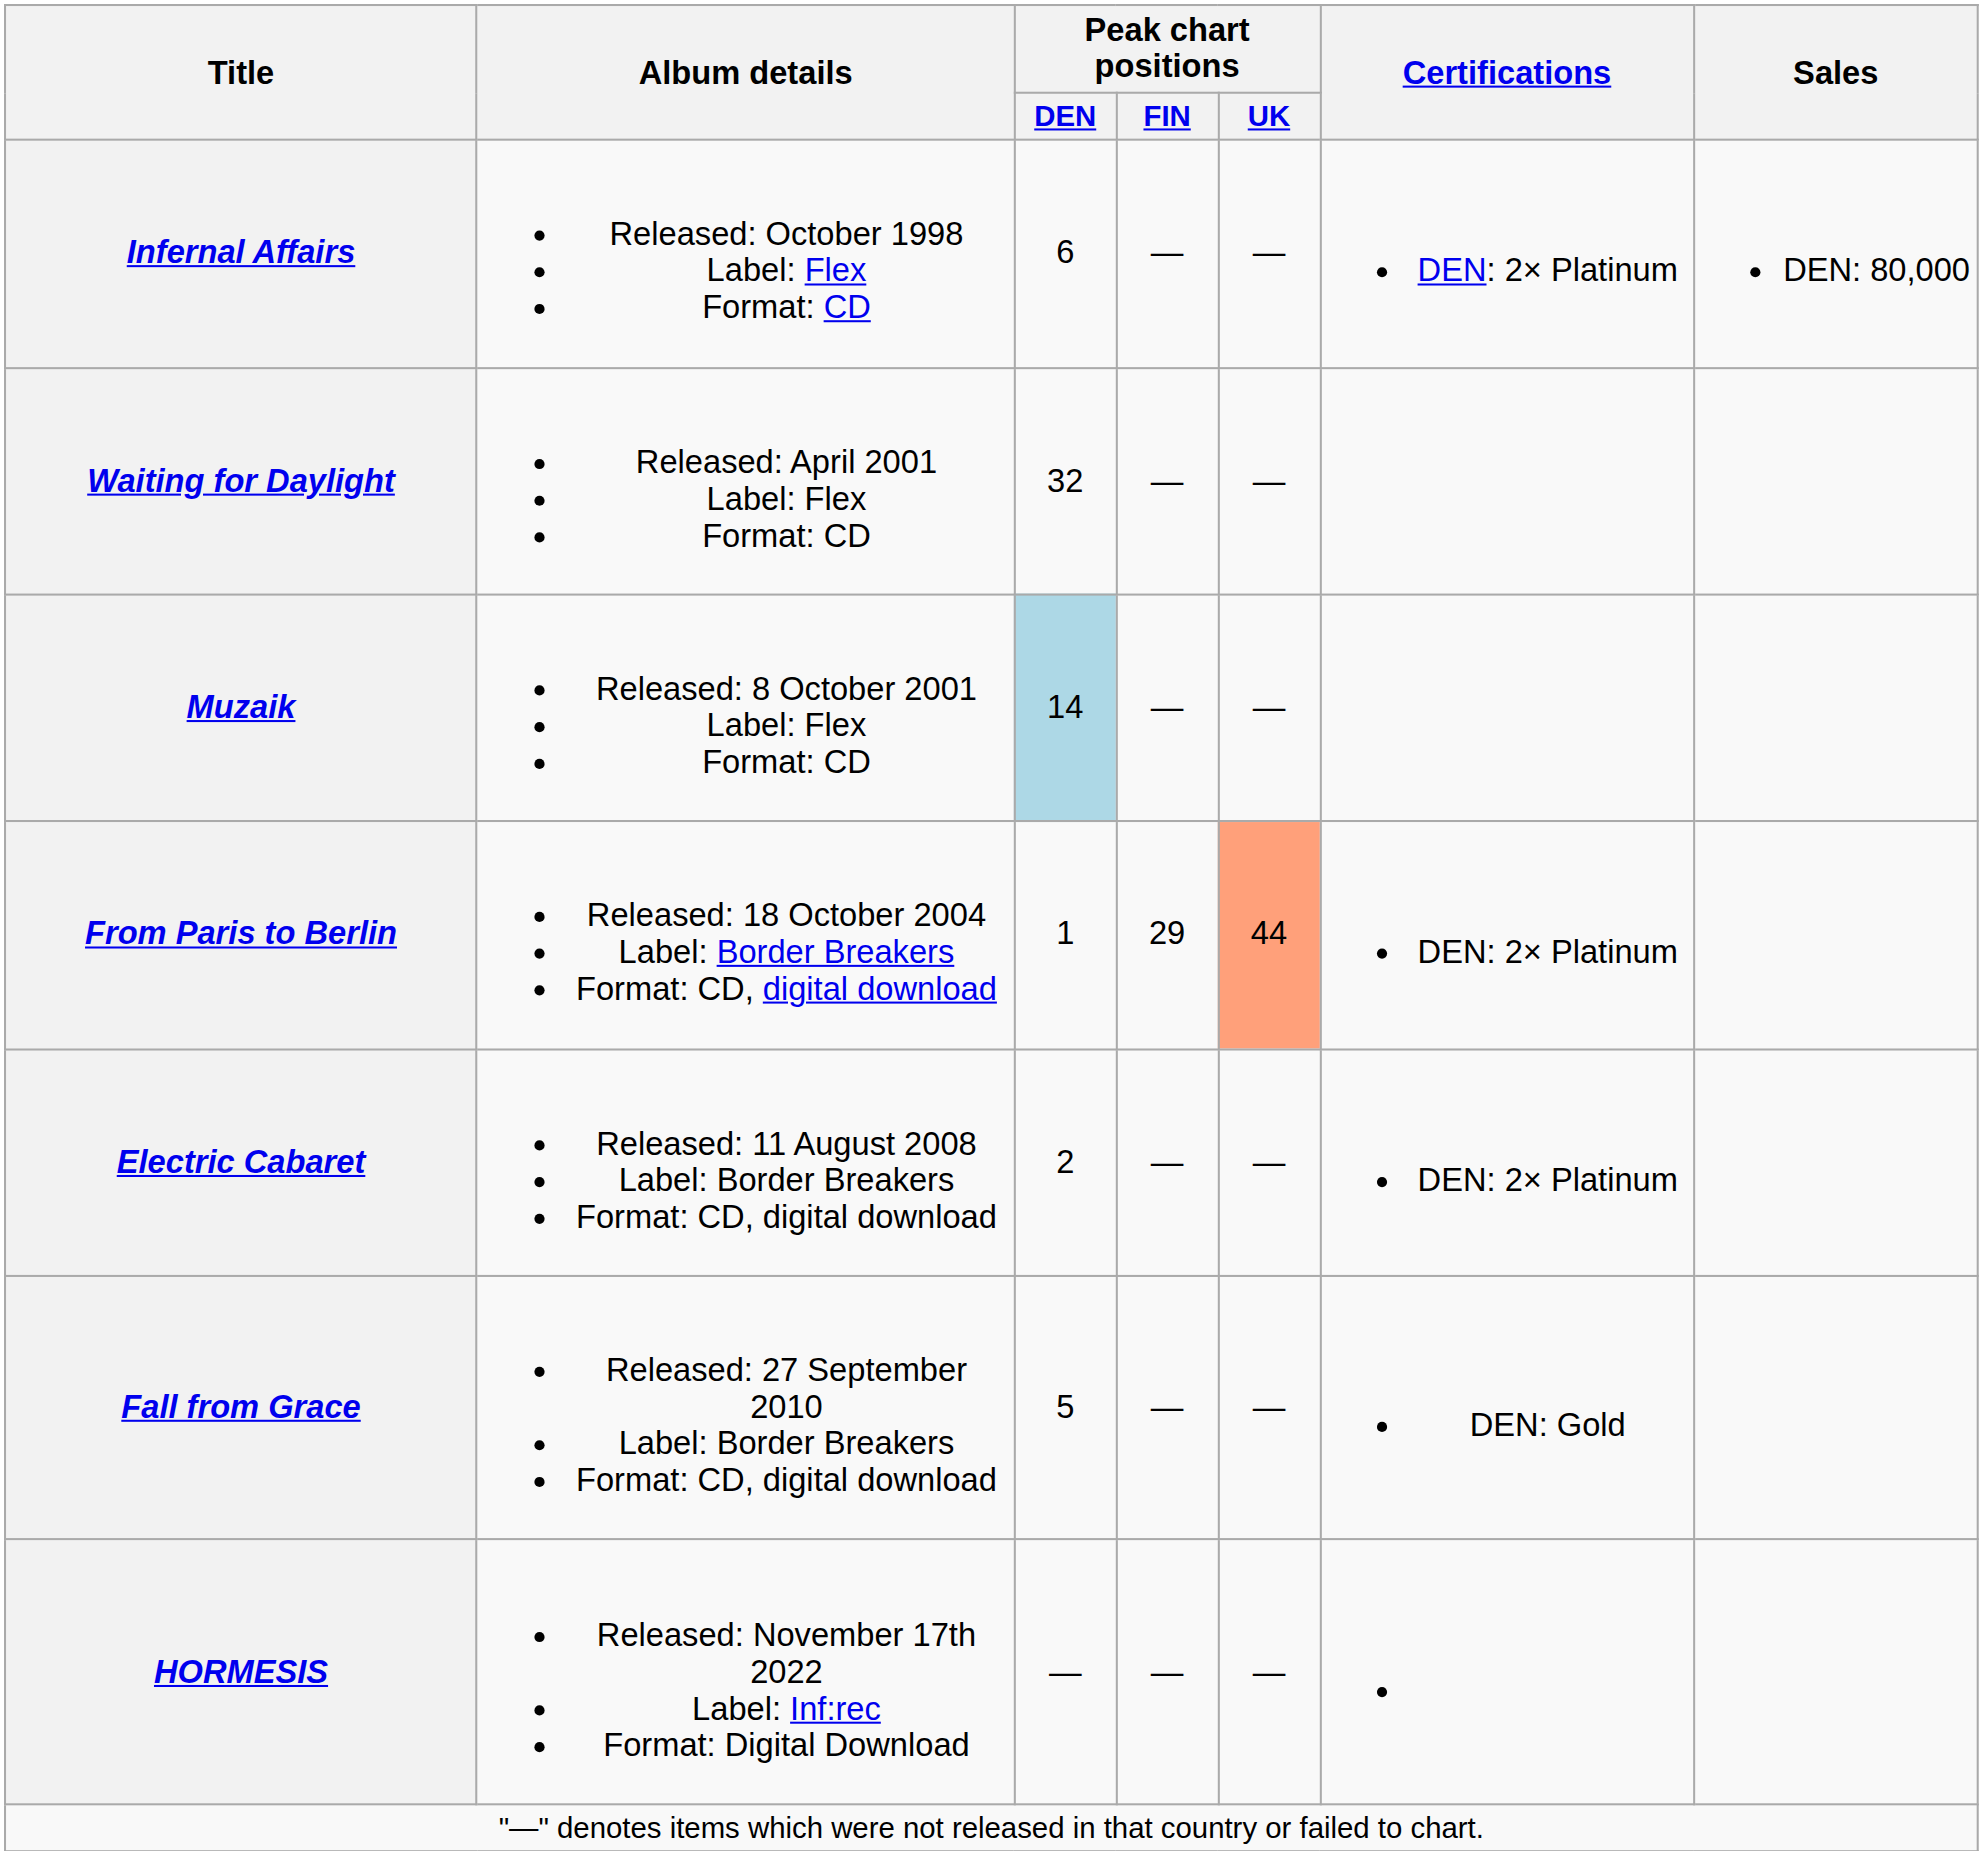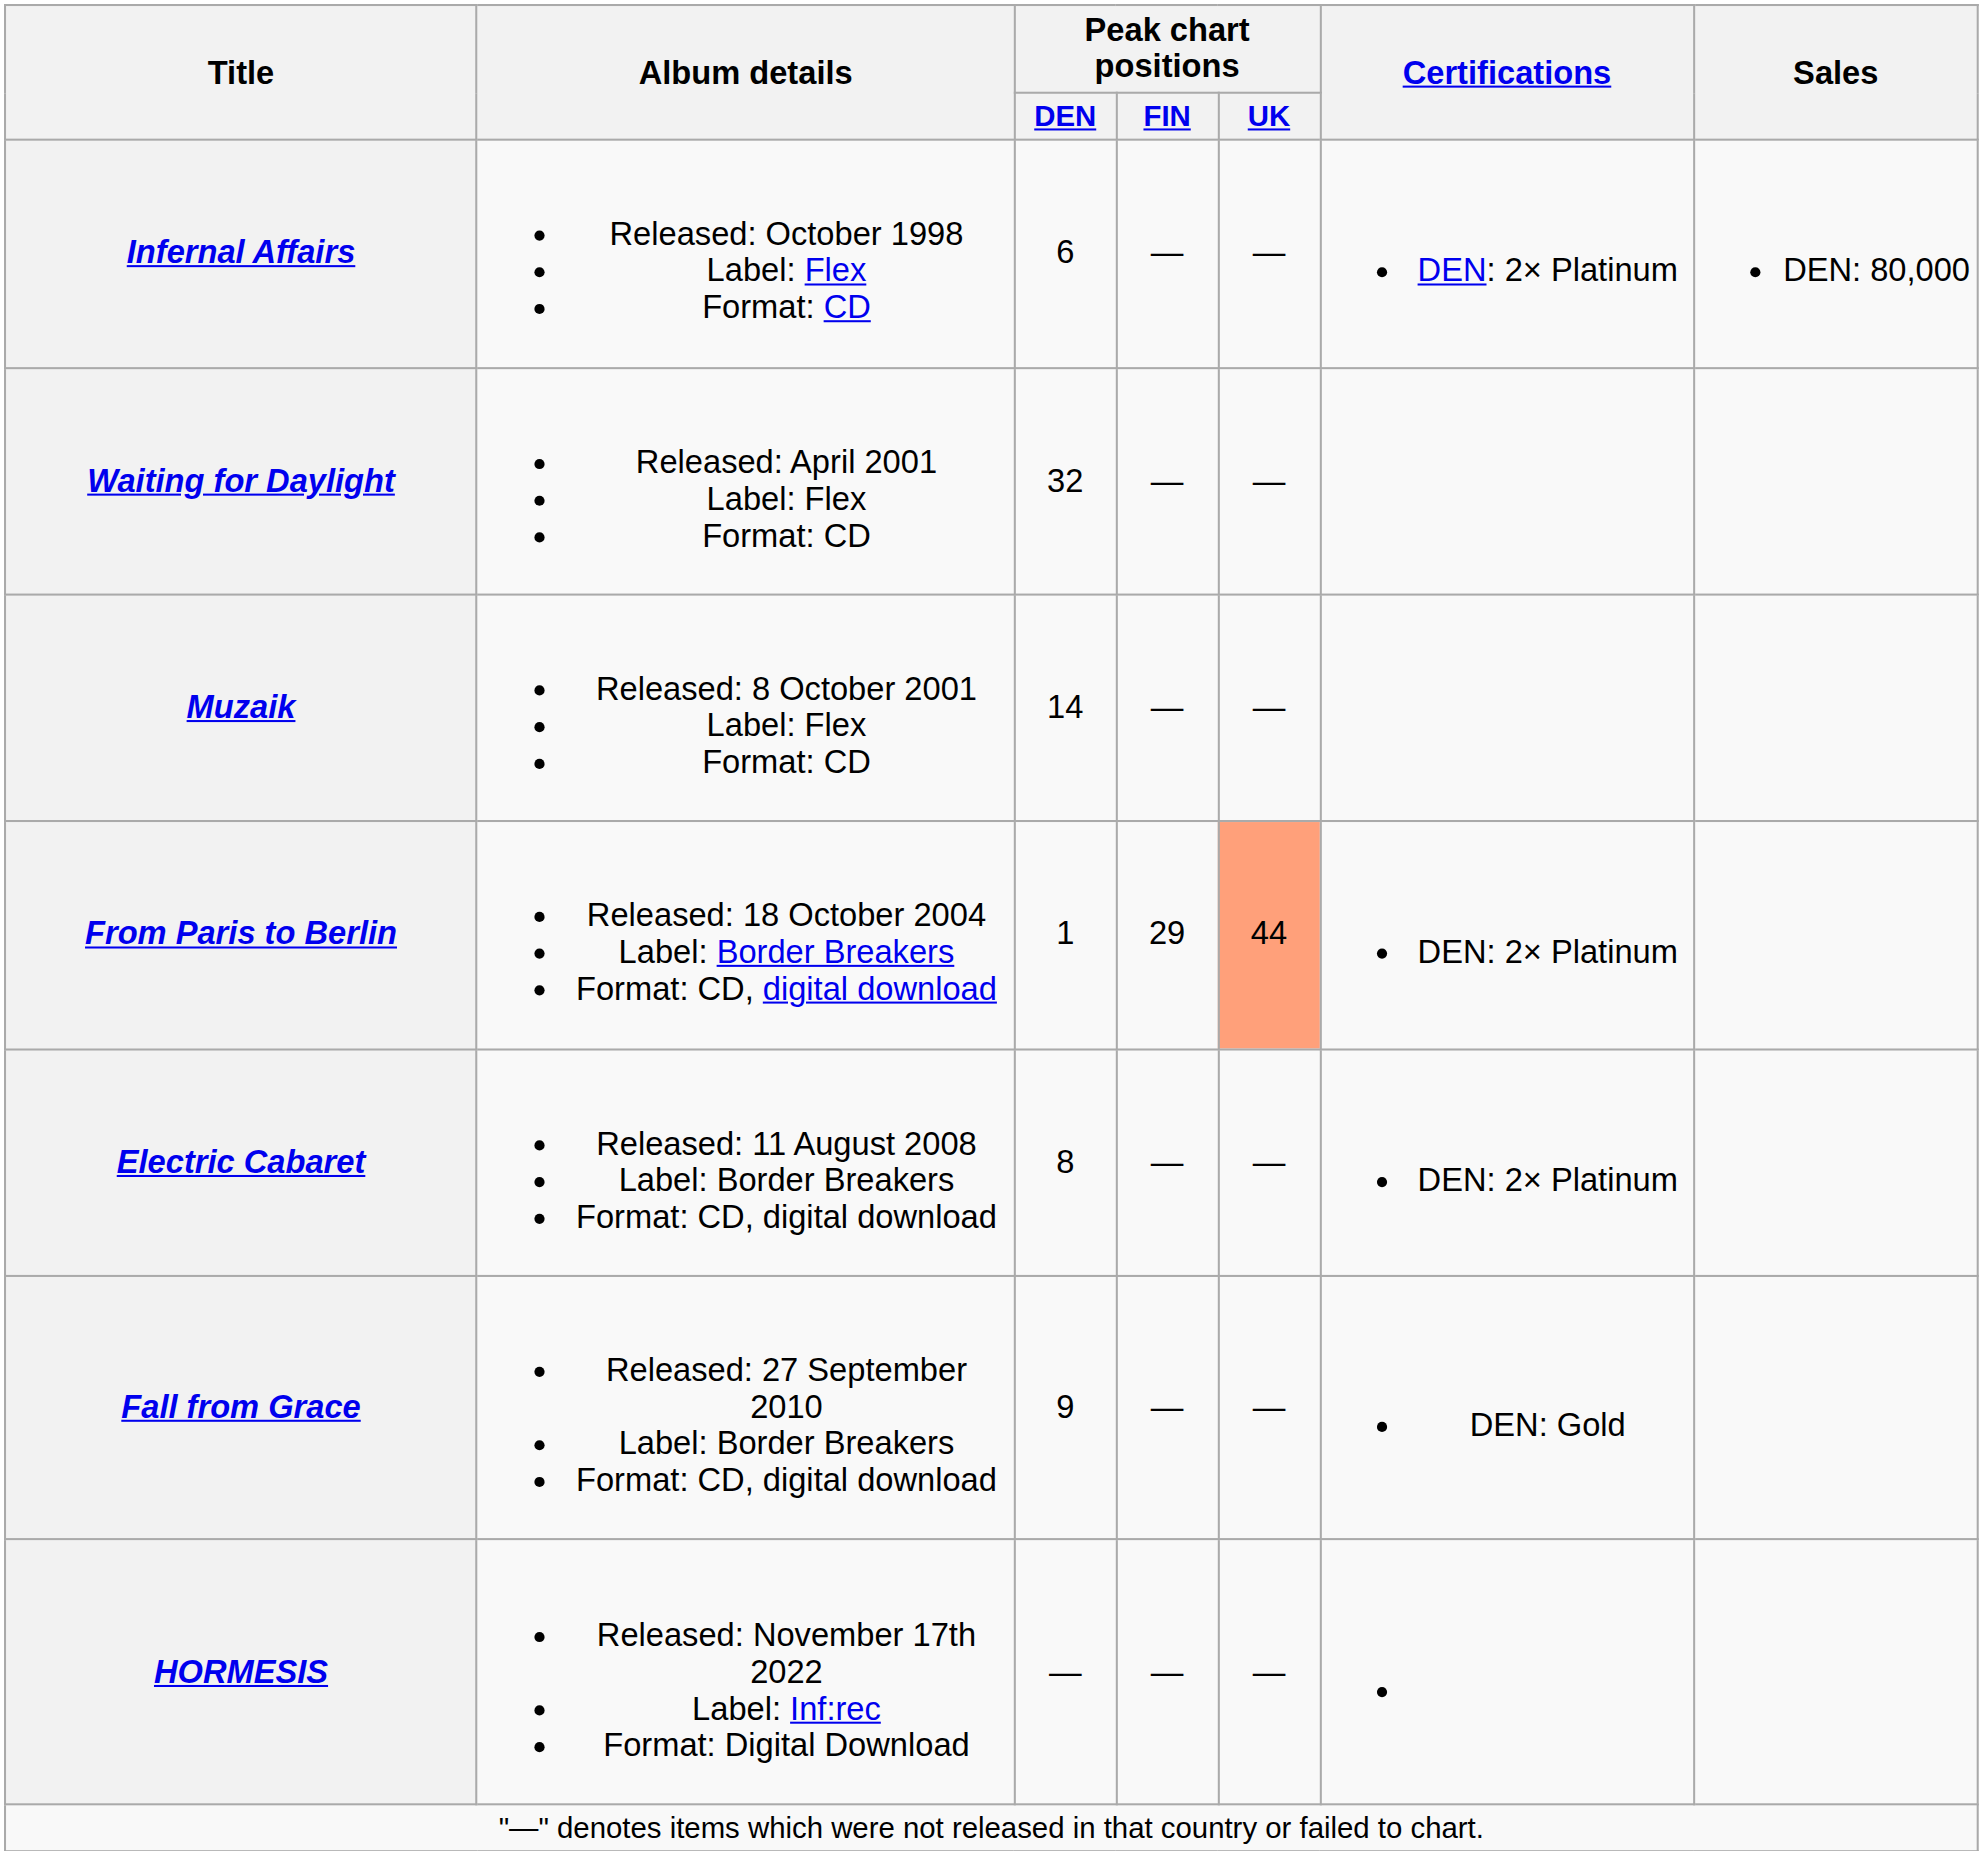Muzaik | Peak chart positions / DEN: lightblue background -> no background
Electric Cabaret | Peak chart positions / DEN: 2 -> 8
Fall from Grace | Peak chart positions / DEN: 5 -> 9
